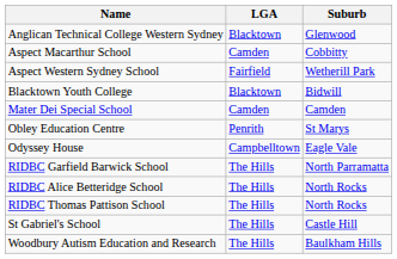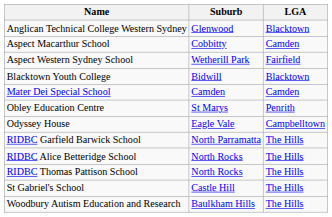columns swapped: Suburb <-> LGA
